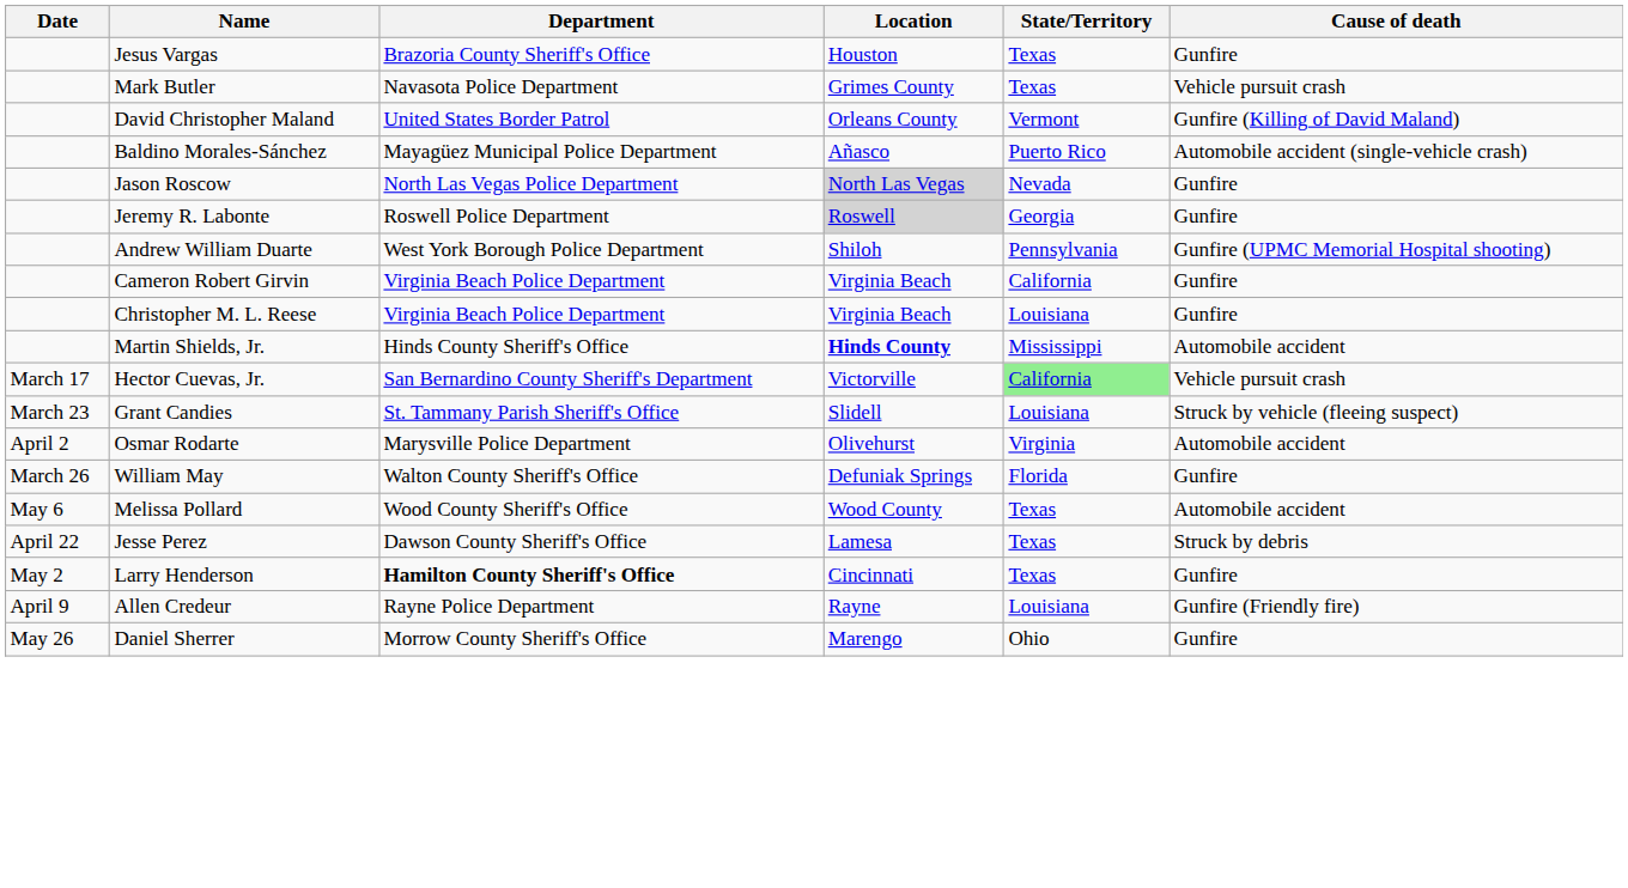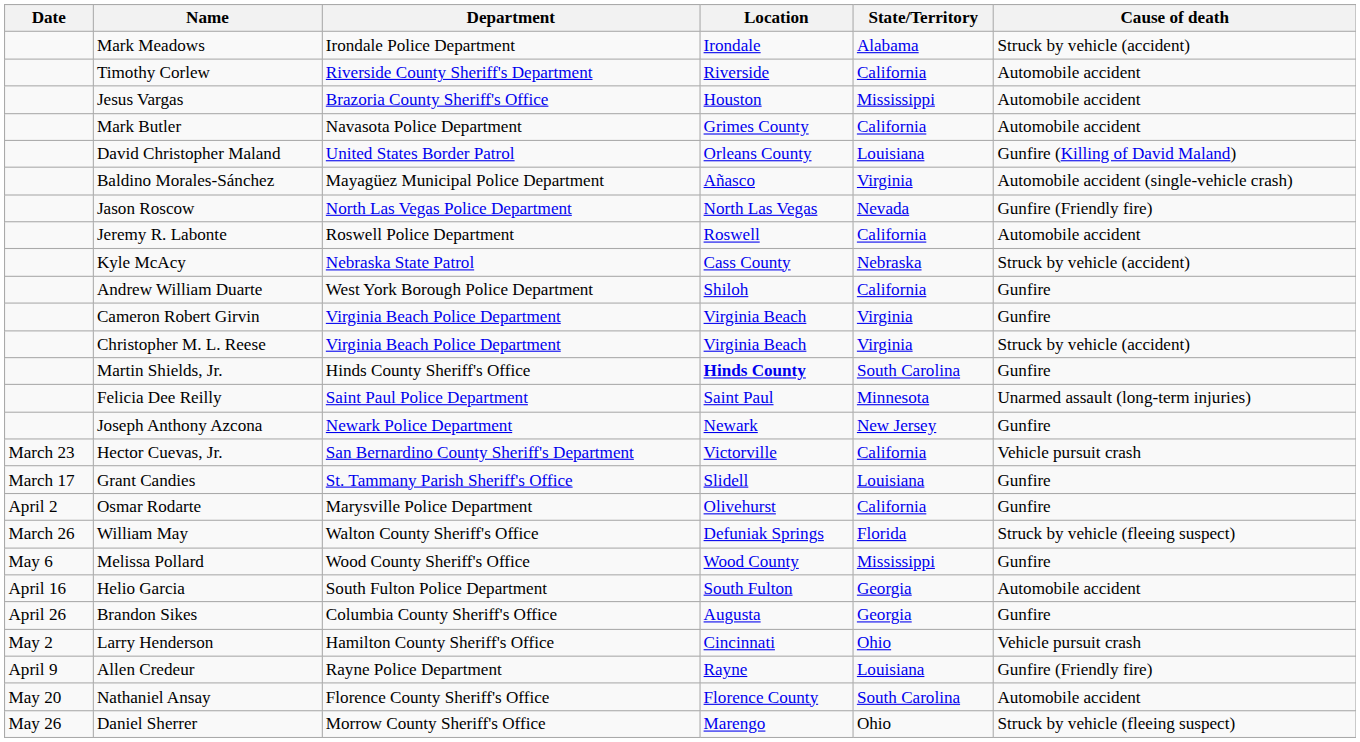+ row: Mark Meadows | Irondale Police Department | Irondale | Alabama | Struck by vehicle (accident)
+ row: Timothy Corlew | Riverside County Sheriff's Department | Riverside | California | Automobile accident
Jesus Vargas | State/Territory: Texas -> Mississippi
Jesus Vargas | Cause of death: Gunfire -> Automobile accident
Mark Butler | State/Territory: Texas -> California
Mark Butler | Cause of death: Vehicle pursuit crash -> Automobile accident
David Christopher Maland | State/Territory: Vermont -> Louisiana
Baldino Morales-Sánchez | State/Territory: Puerto Rico -> Virginia
Jason Roscow | Location: lightgrey background -> no background
Jason Roscow | Cause of death: Gunfire -> Gunfire (Friendly fire)
Jeremy R. Labonte | Location: lightgrey background -> no background
Jeremy R. Labonte | State/Territory: Georgia -> California
Jeremy R. Labonte | Cause of death: Gunfire -> Automobile accident
+ row: Kyle McAcy | Nebraska State Patrol | Cass County | Nebraska | Struck by vehicle (accident)
Andrew William Duarte | State/Territory: Pennsylvania -> California
Andrew William Duarte | Cause of death: Gunfire (UPMC Memorial Hospital shooting) -> Gunfire
Cameron Robert Girvin | State/Territory: California -> Virginia
Christopher M. L. Reese | State/Territory: Louisiana -> Virginia
Christopher M. L. Reese | Cause of death: Gunfire -> Struck by vehicle (accident)
Martin Shields, Jr. | State/Territory: Mississippi -> South Carolina
Martin Shields, Jr. | Cause of death: Automobile accident -> Gunfire
+ row: Felicia Dee Reilly | Saint Paul Police Department | Saint Paul | Minnesota | Unarmed assault (long-term injuries)
+ row: Joseph Anthony Azcona | Newark Police Department | Newark | New Jersey | Gunfire
Hector Cuevas, Jr. | Date: March 17 -> March 23
Hector Cuevas, Jr. | State/Territory: lightgreen background -> no background
Grant Candies | Date: March 23 -> March 17
Grant Candies | Cause of death: Struck by vehicle (fleeing suspect) -> Gunfire
Osmar Rodarte | State/Territory: Virginia -> California
Osmar Rodarte | Cause of death: Automobile accident -> Gunfire
William May | Cause of death: Gunfire -> Struck by vehicle (fleeing suspect)
Melissa Pollard | State/Territory: Texas -> Mississippi
Melissa Pollard | Cause of death: Automobile accident -> Gunfire
+ row: April 16 | Helio Garcia | South Fulton Police Department | South Fulton | Georgia | Automobile accident
- row: April 22 | Jesse Perez | Dawson County Sheriff's Office | Lamesa | Texas | Struck by debris
+ row: April 26 | Brandon Sikes | Columbia County Sheriff's Office | Augusta | Georgia | Gunfire
Larry Henderson | Department: bold -> normal
Larry Henderson | State/Territory: Texas -> Ohio
Larry Henderson | Cause of death: Gunfire -> Vehicle pursuit crash
+ row: May 20 | Nathaniel Ansay | Florence County Sheriff's Office | Florence County | South Carolina | Automobile accident
Daniel Sherrer | Cause of death: Gunfire -> Struck by vehicle (fleeing suspect)
